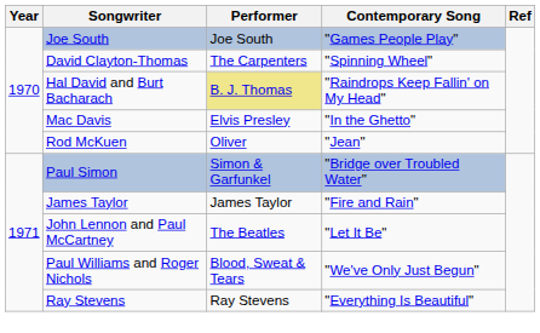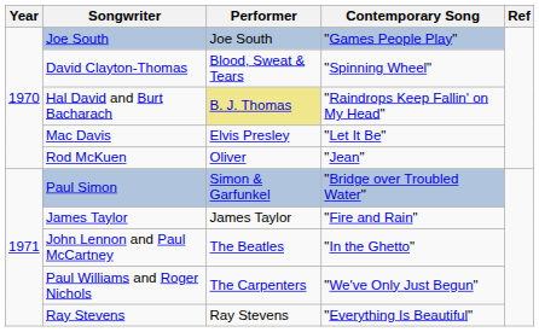David Clayton-Thomas | Performer: The Carpenters -> Blood, Sweat & Tears
Mac Davis | Contemporary Song: "In the Ghetto" -> "Let It Be"
John Lennon and Paul McCartney | Contemporary Song: "Let It Be" -> "In the Ghetto"
Paul Williams and Roger Nichols | Performer: Blood, Sweat & Tears -> The Carpenters
